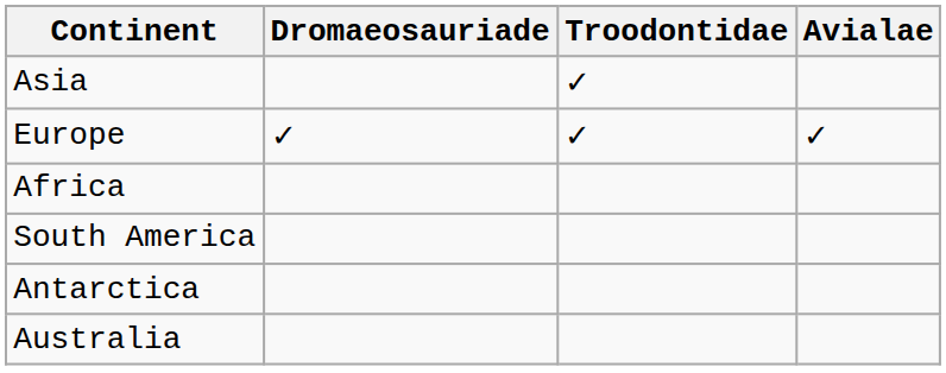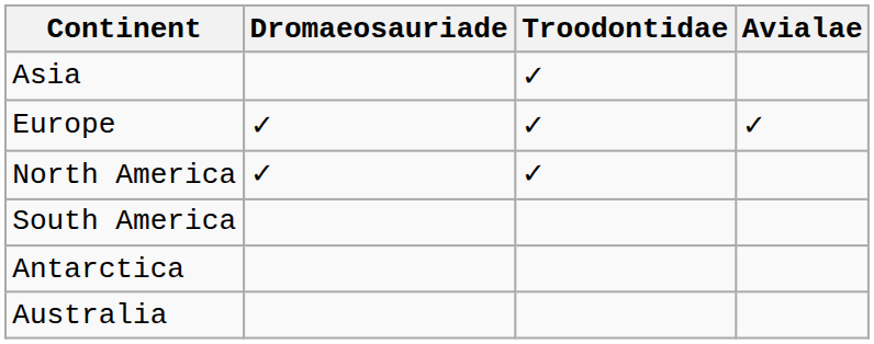- row: Africa
+ row: North America | ✓ | ✓
